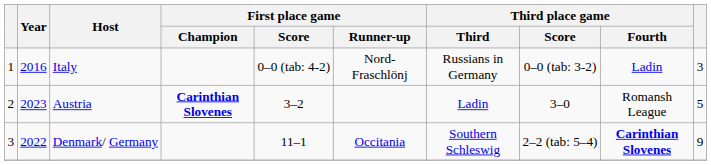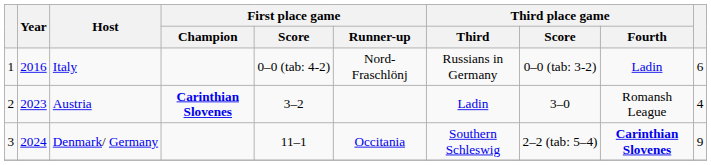Italy | column 10: 3 -> 6
Austria | column 10: 5 -> 4
Denmark/ Germany | Year: 2022 -> 2024
